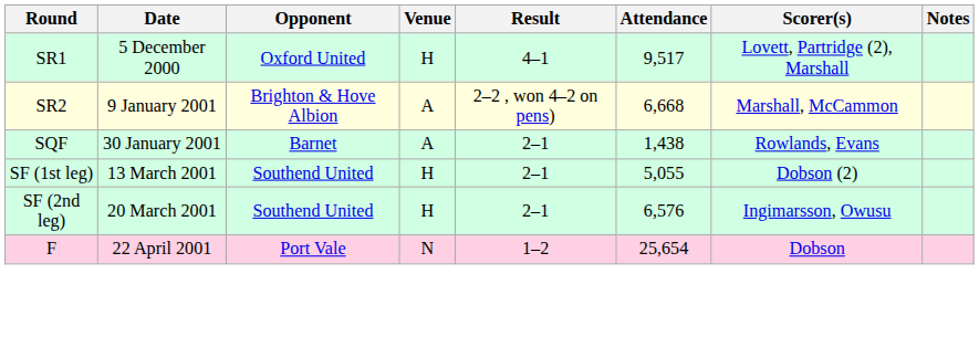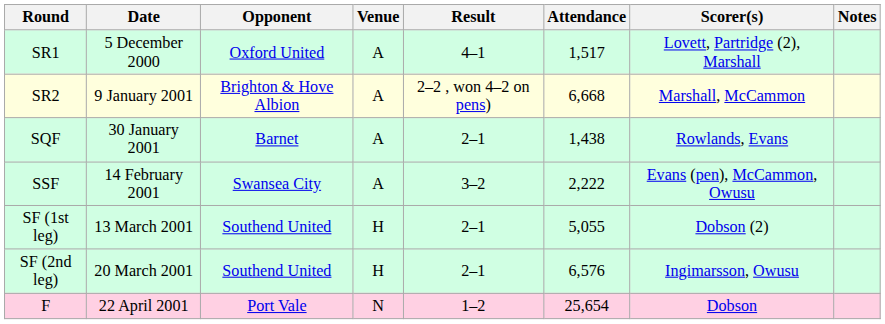SR1 | Venue: H -> A
SR1 | Attendance: 9,517 -> 1,517
+ row: SSF | 14 February 2001 | Swansea City | A | 3–2 | 2,222 | Evans (pen), McCammon, Owusu
